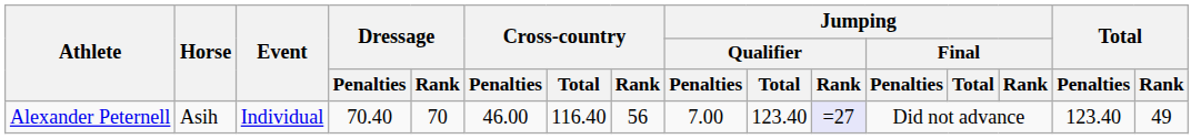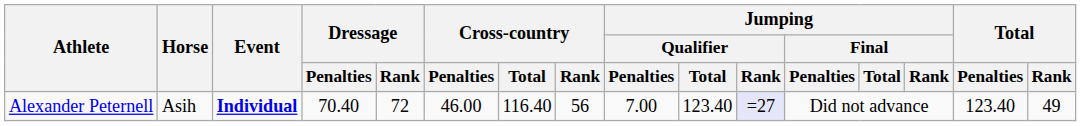Alexander Peternell | Event: normal -> bold
Alexander Peternell | Dressage / Rank: 70 -> 72
